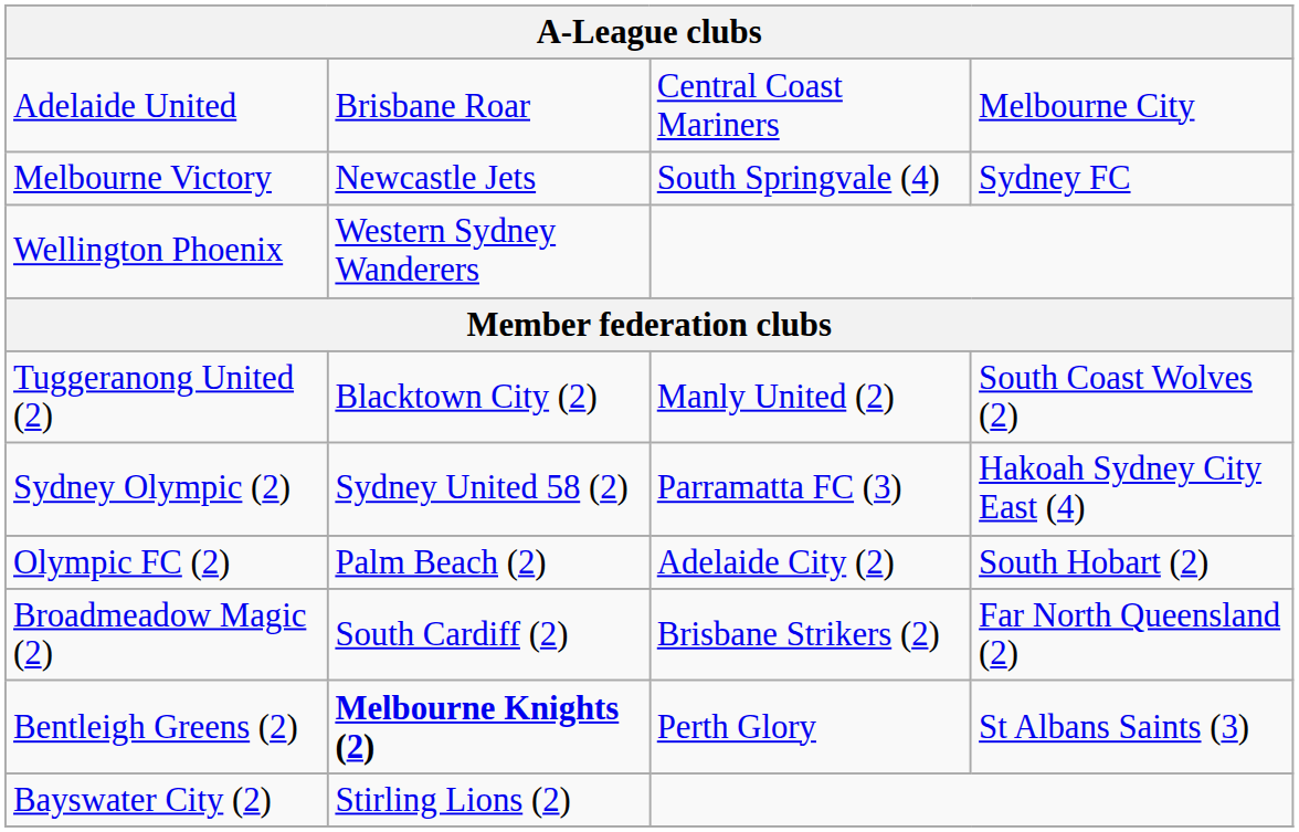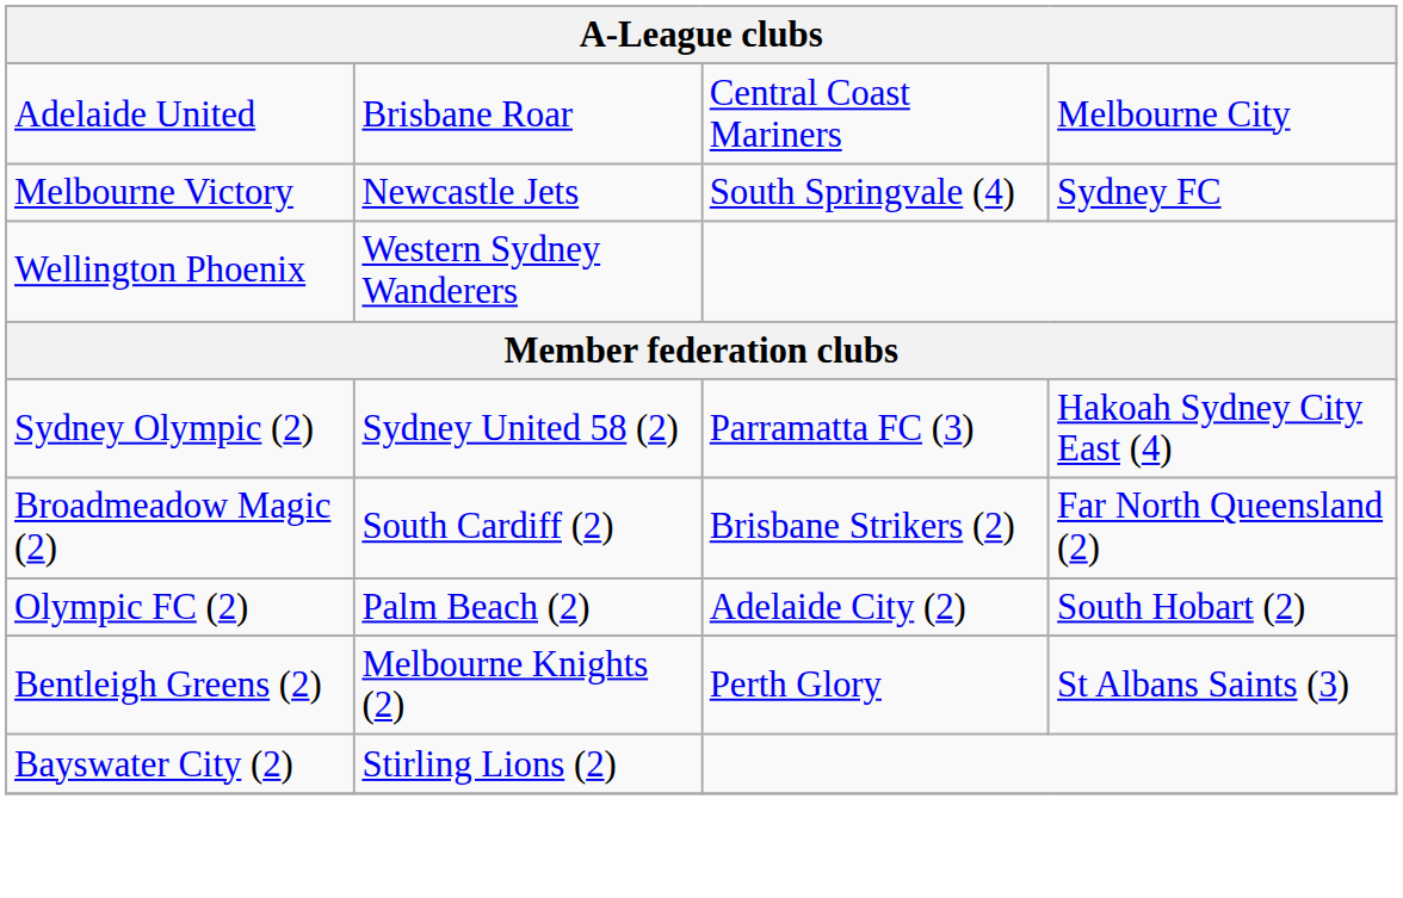- row: Tuggeranong United (2) | Blacktown City (2) | Manly United (2) | South Coast Wolves (2)
rows swapped: Broadmeadow Magic (2) <-> Olympic FC (2)
Bentleigh Greens (2) | column 2: bold -> normal
